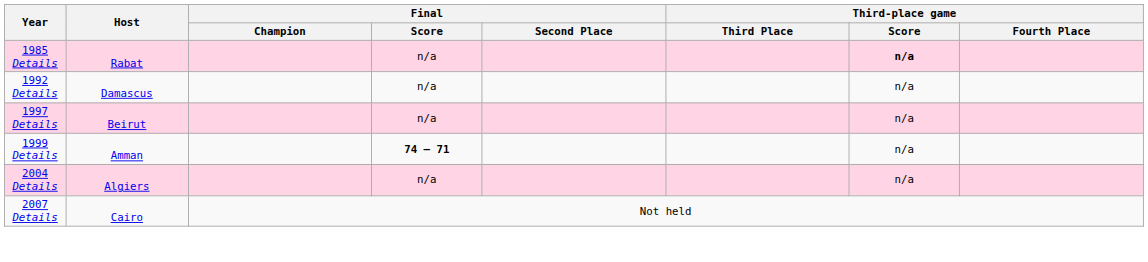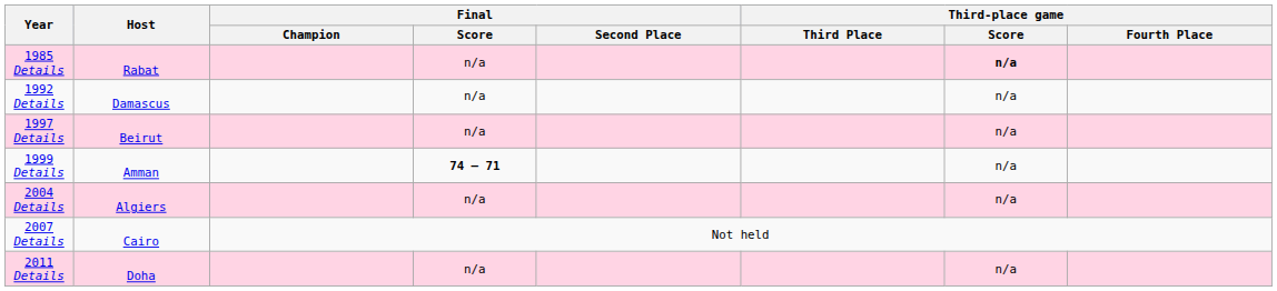+ row: 2011 Details | Doha | n/a | n/a
